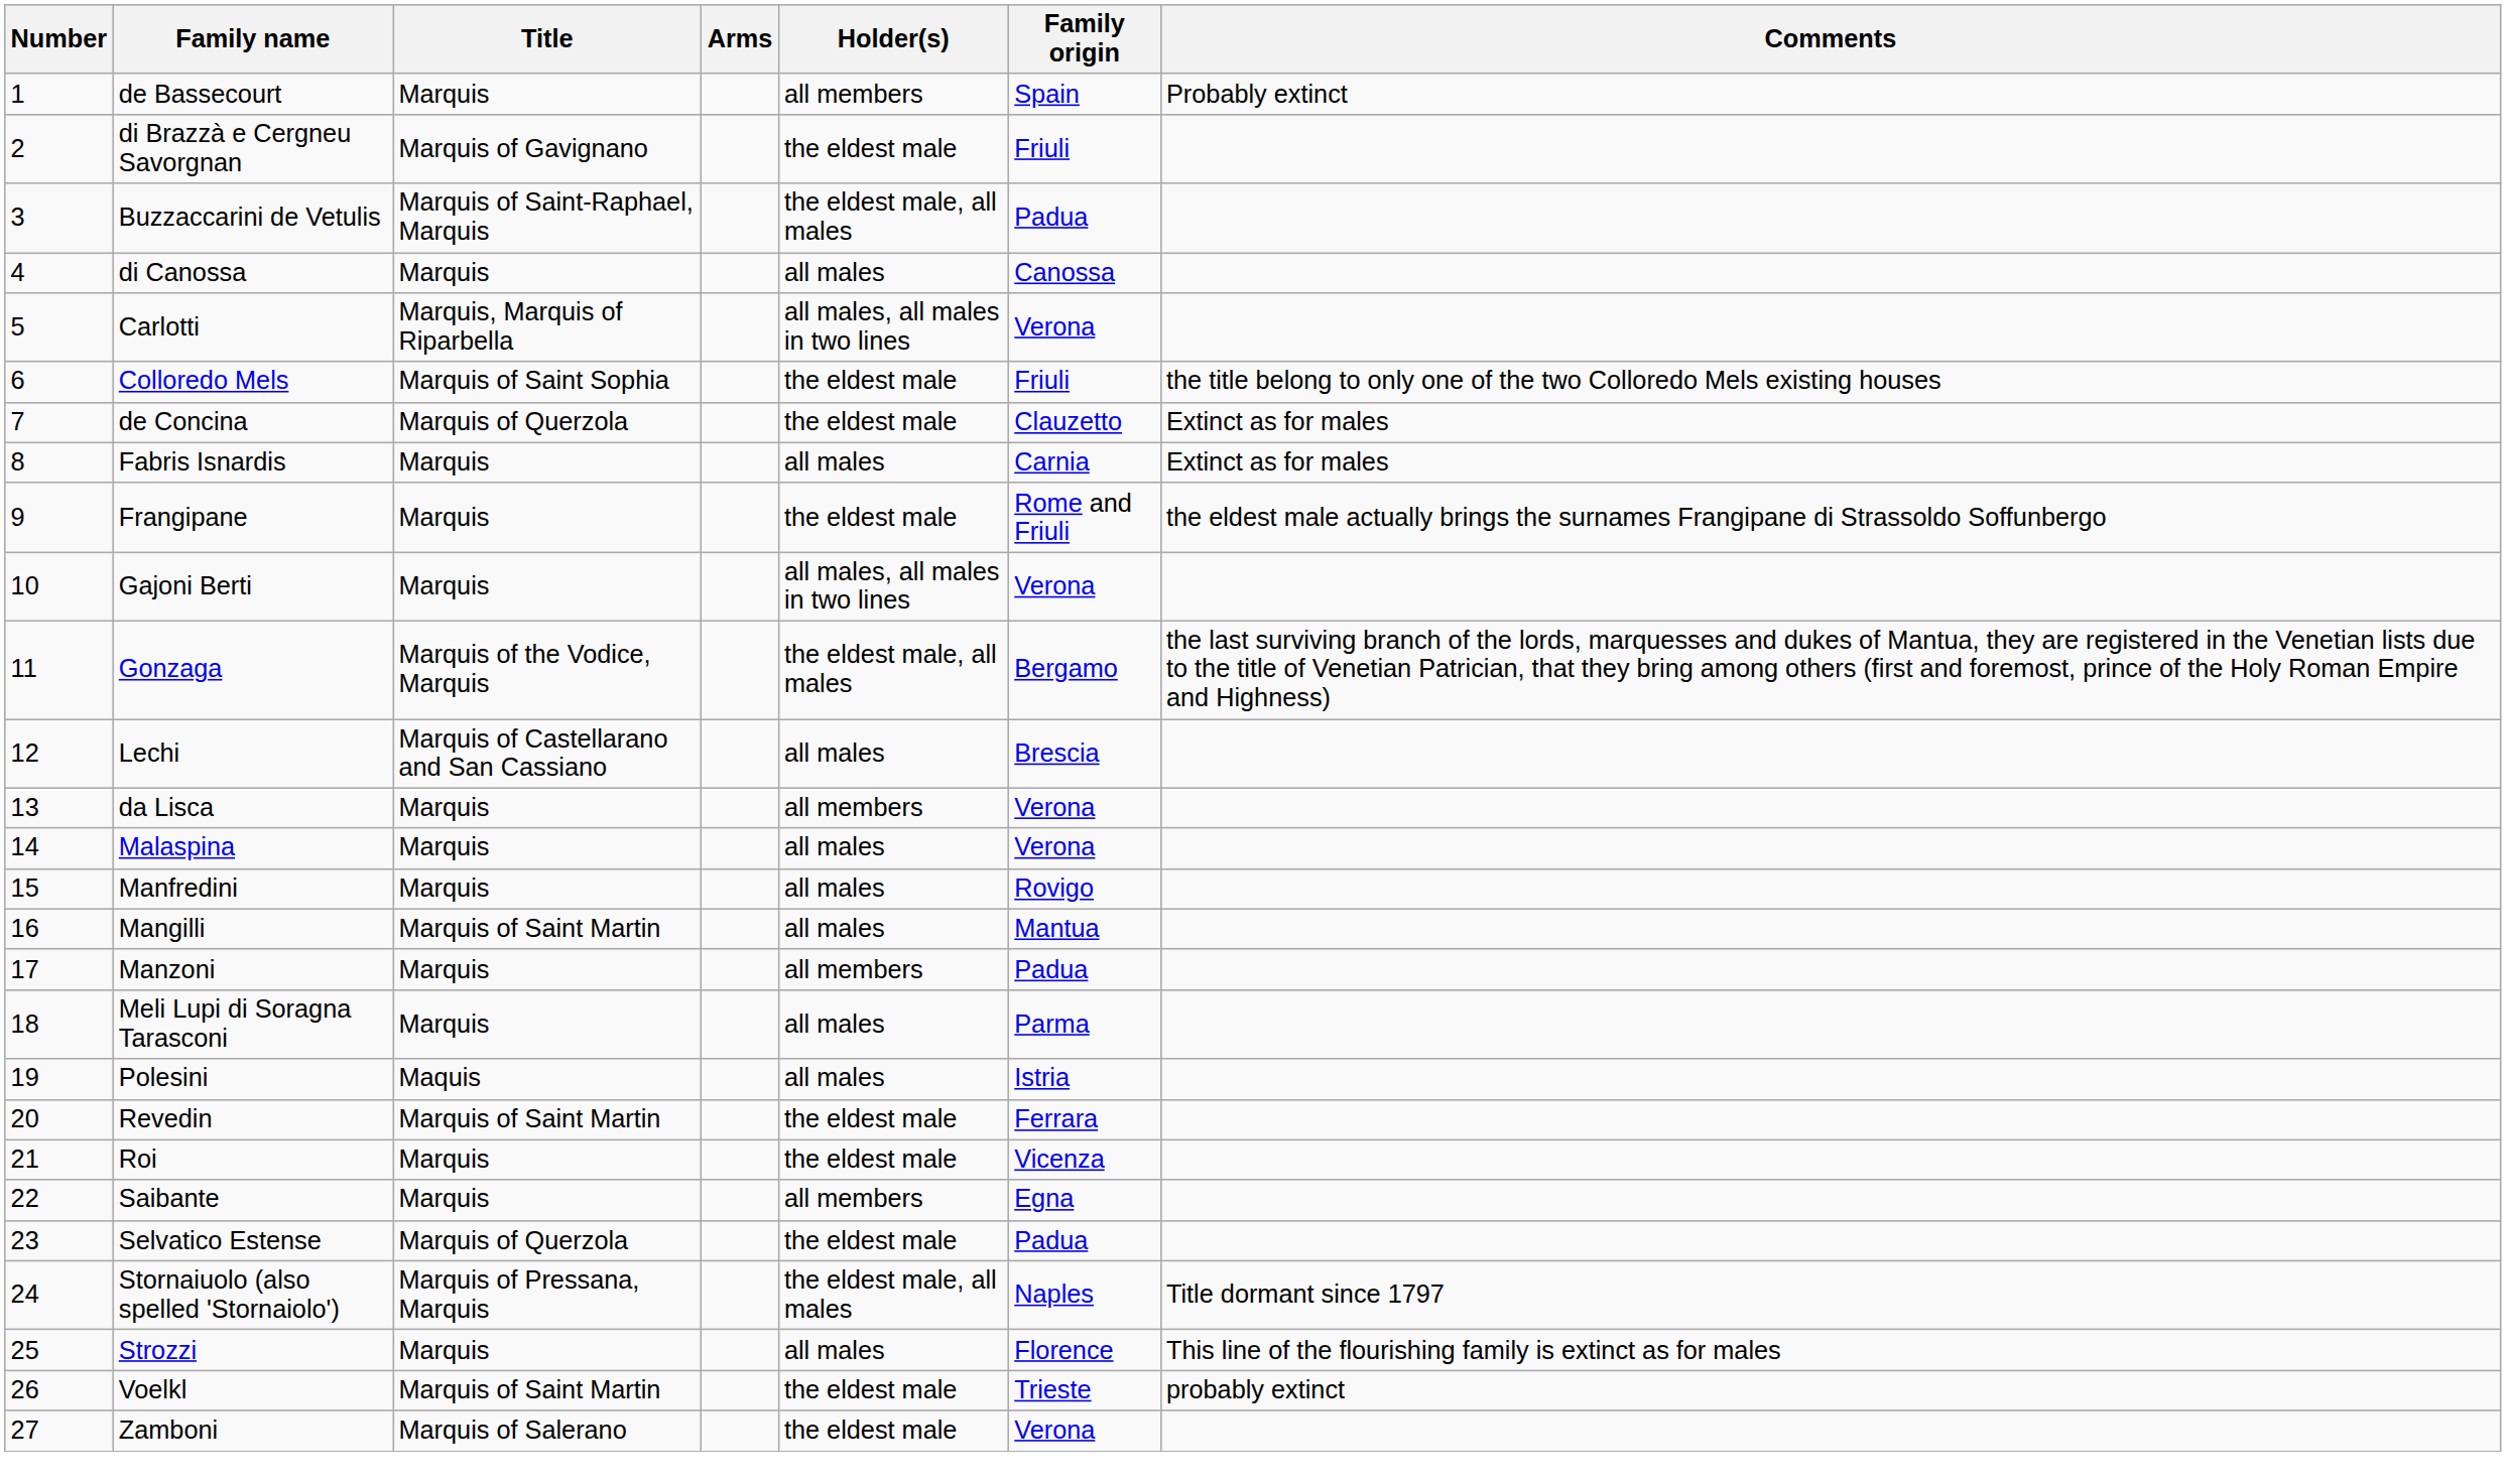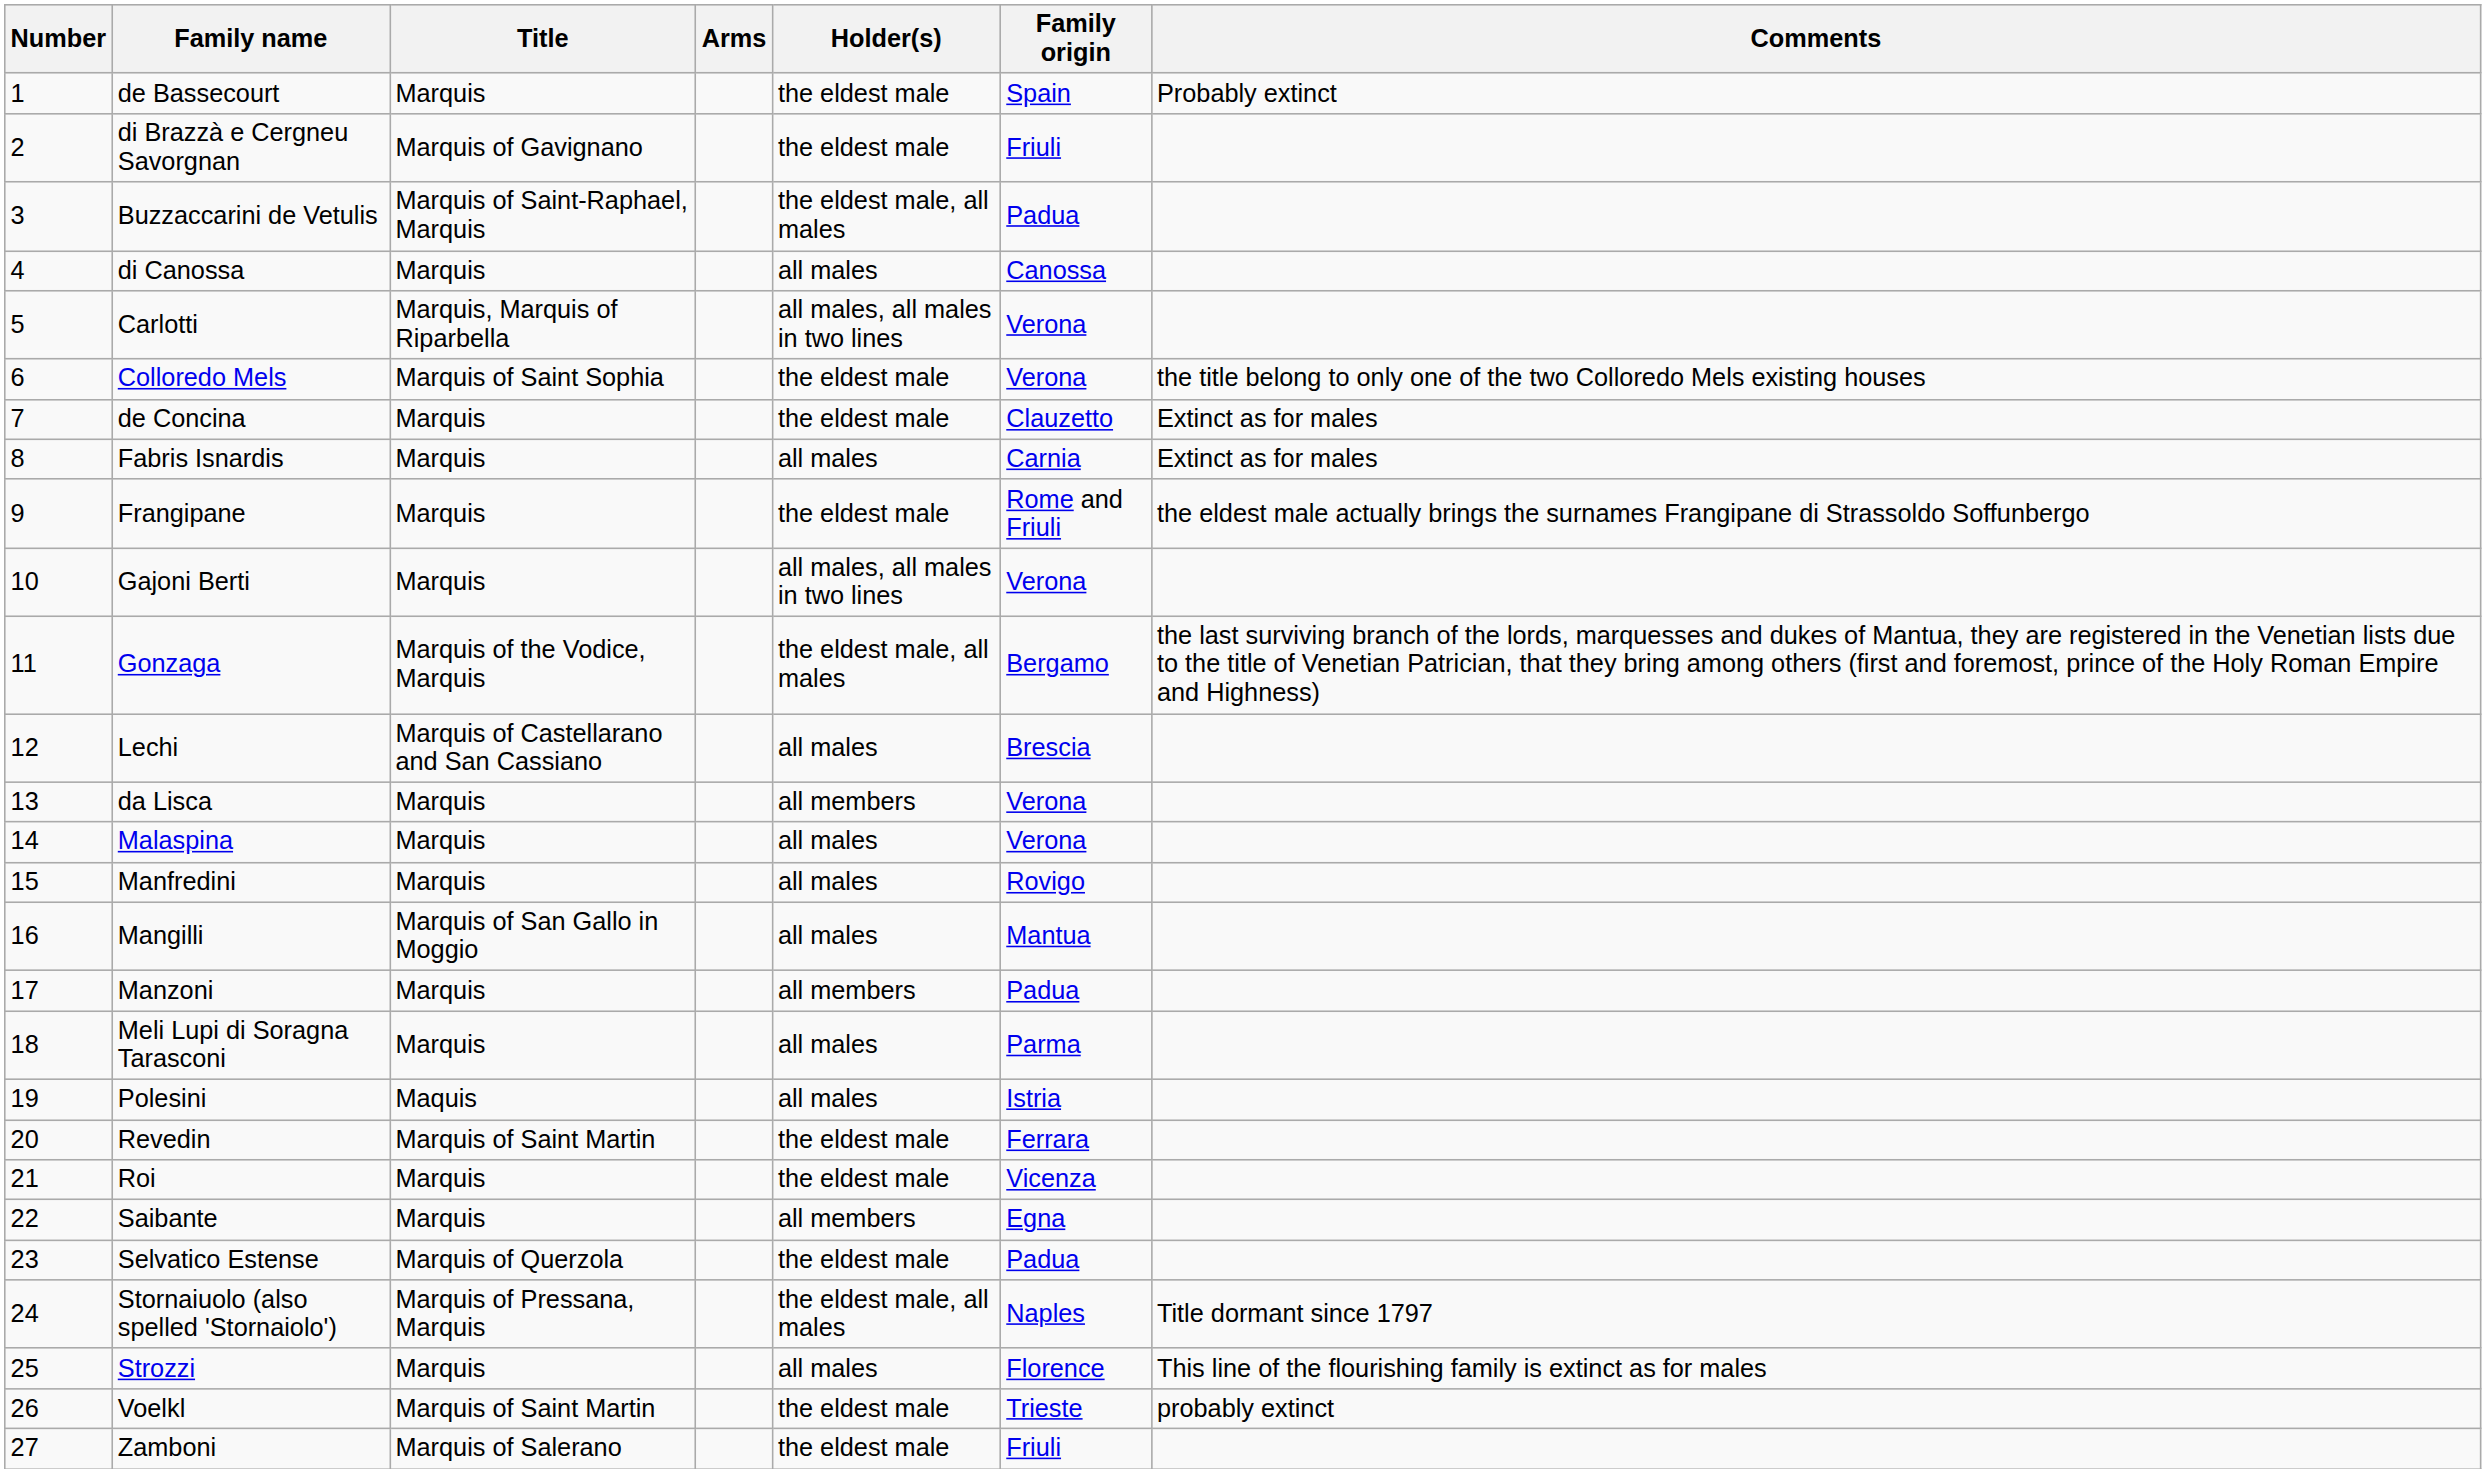de Bassecourt | Holder(s): all members -> the eldest male
Colloredo Mels | Family origin: Friuli -> Verona
de Concina | Title: Marquis of Querzola -> Marquis
Mangilli | Title: Marquis of Saint Martin -> Marquis of San Gallo in Moggio
Zamboni | Family origin: Verona -> Friuli
